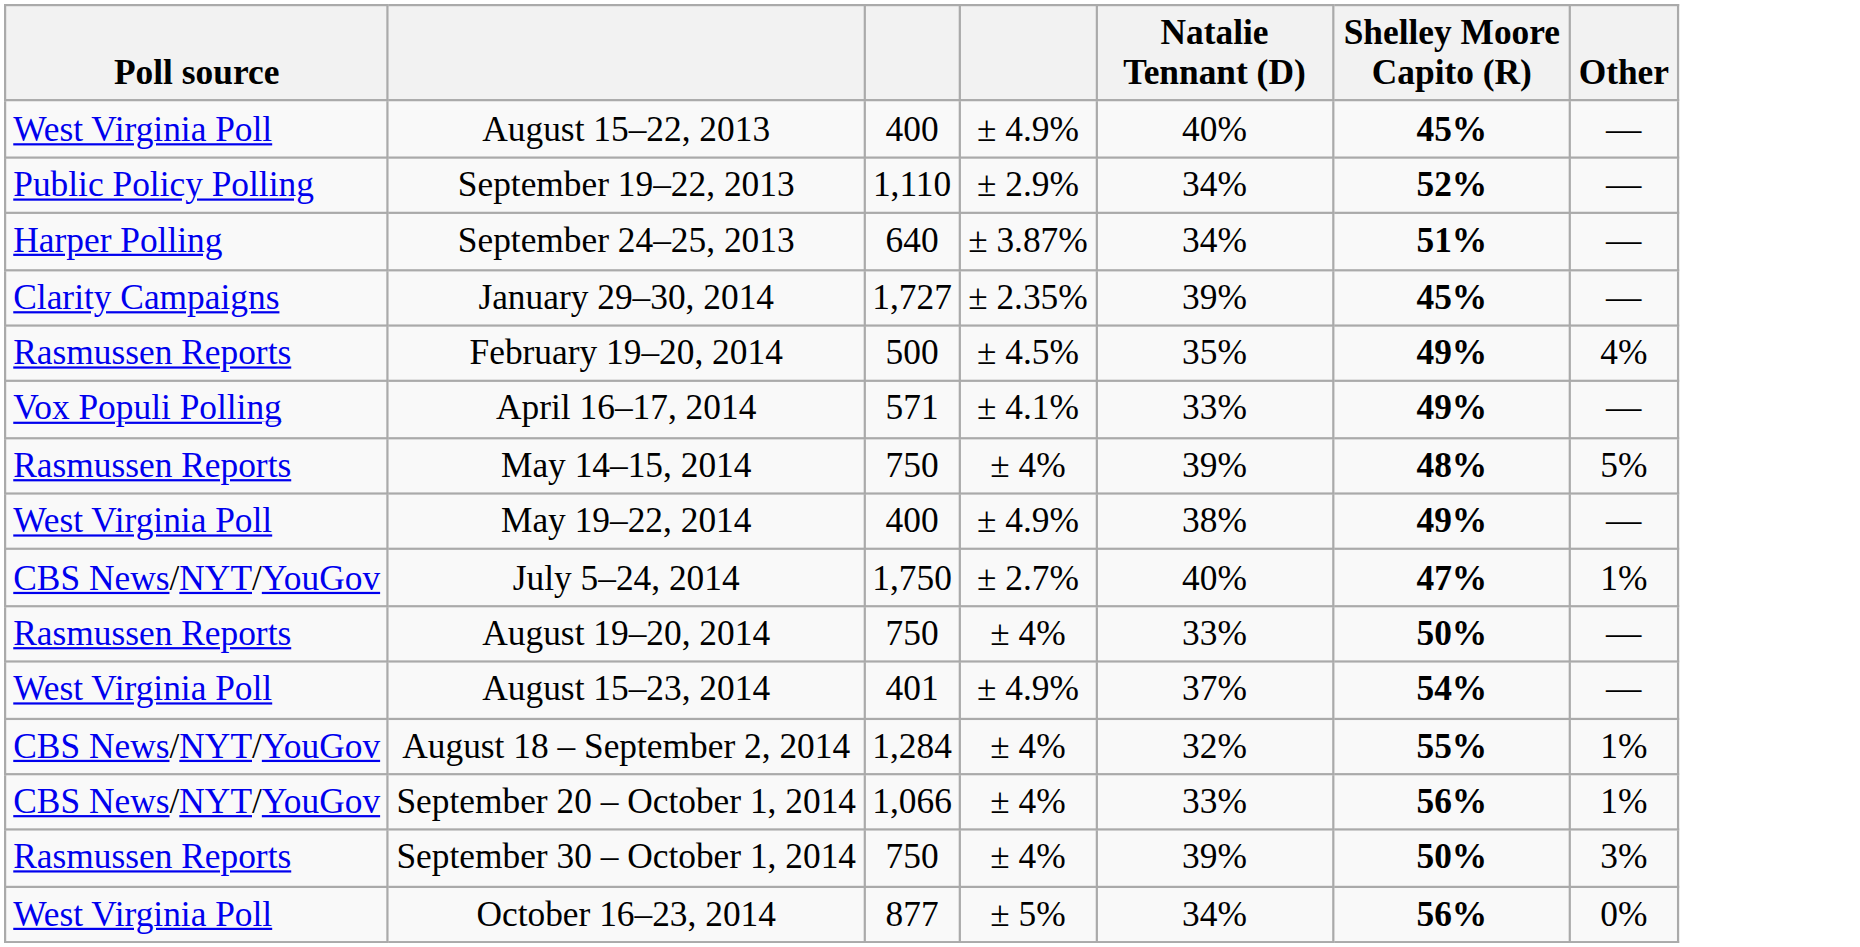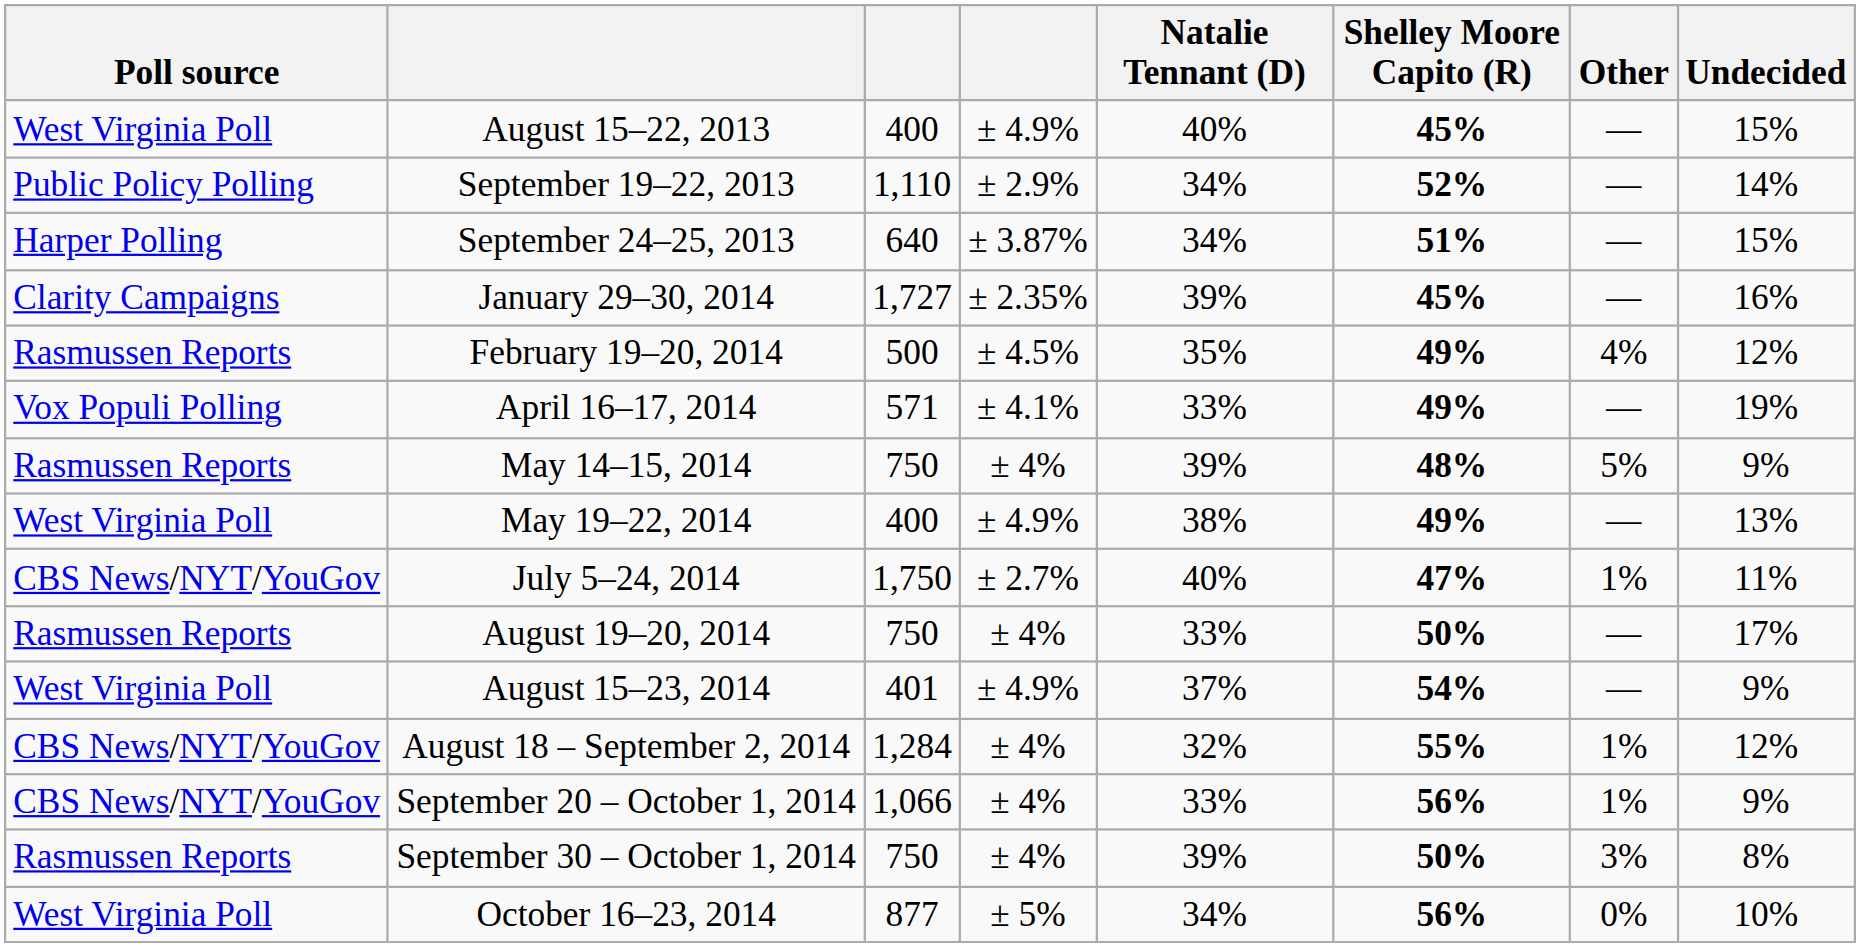+ column: Undecided | 15% | 14% | 15% | 16% | 12% | 19% | 9% | 13% | 11% | 17% | 9% | 12% | 9% | 8% | 10%
